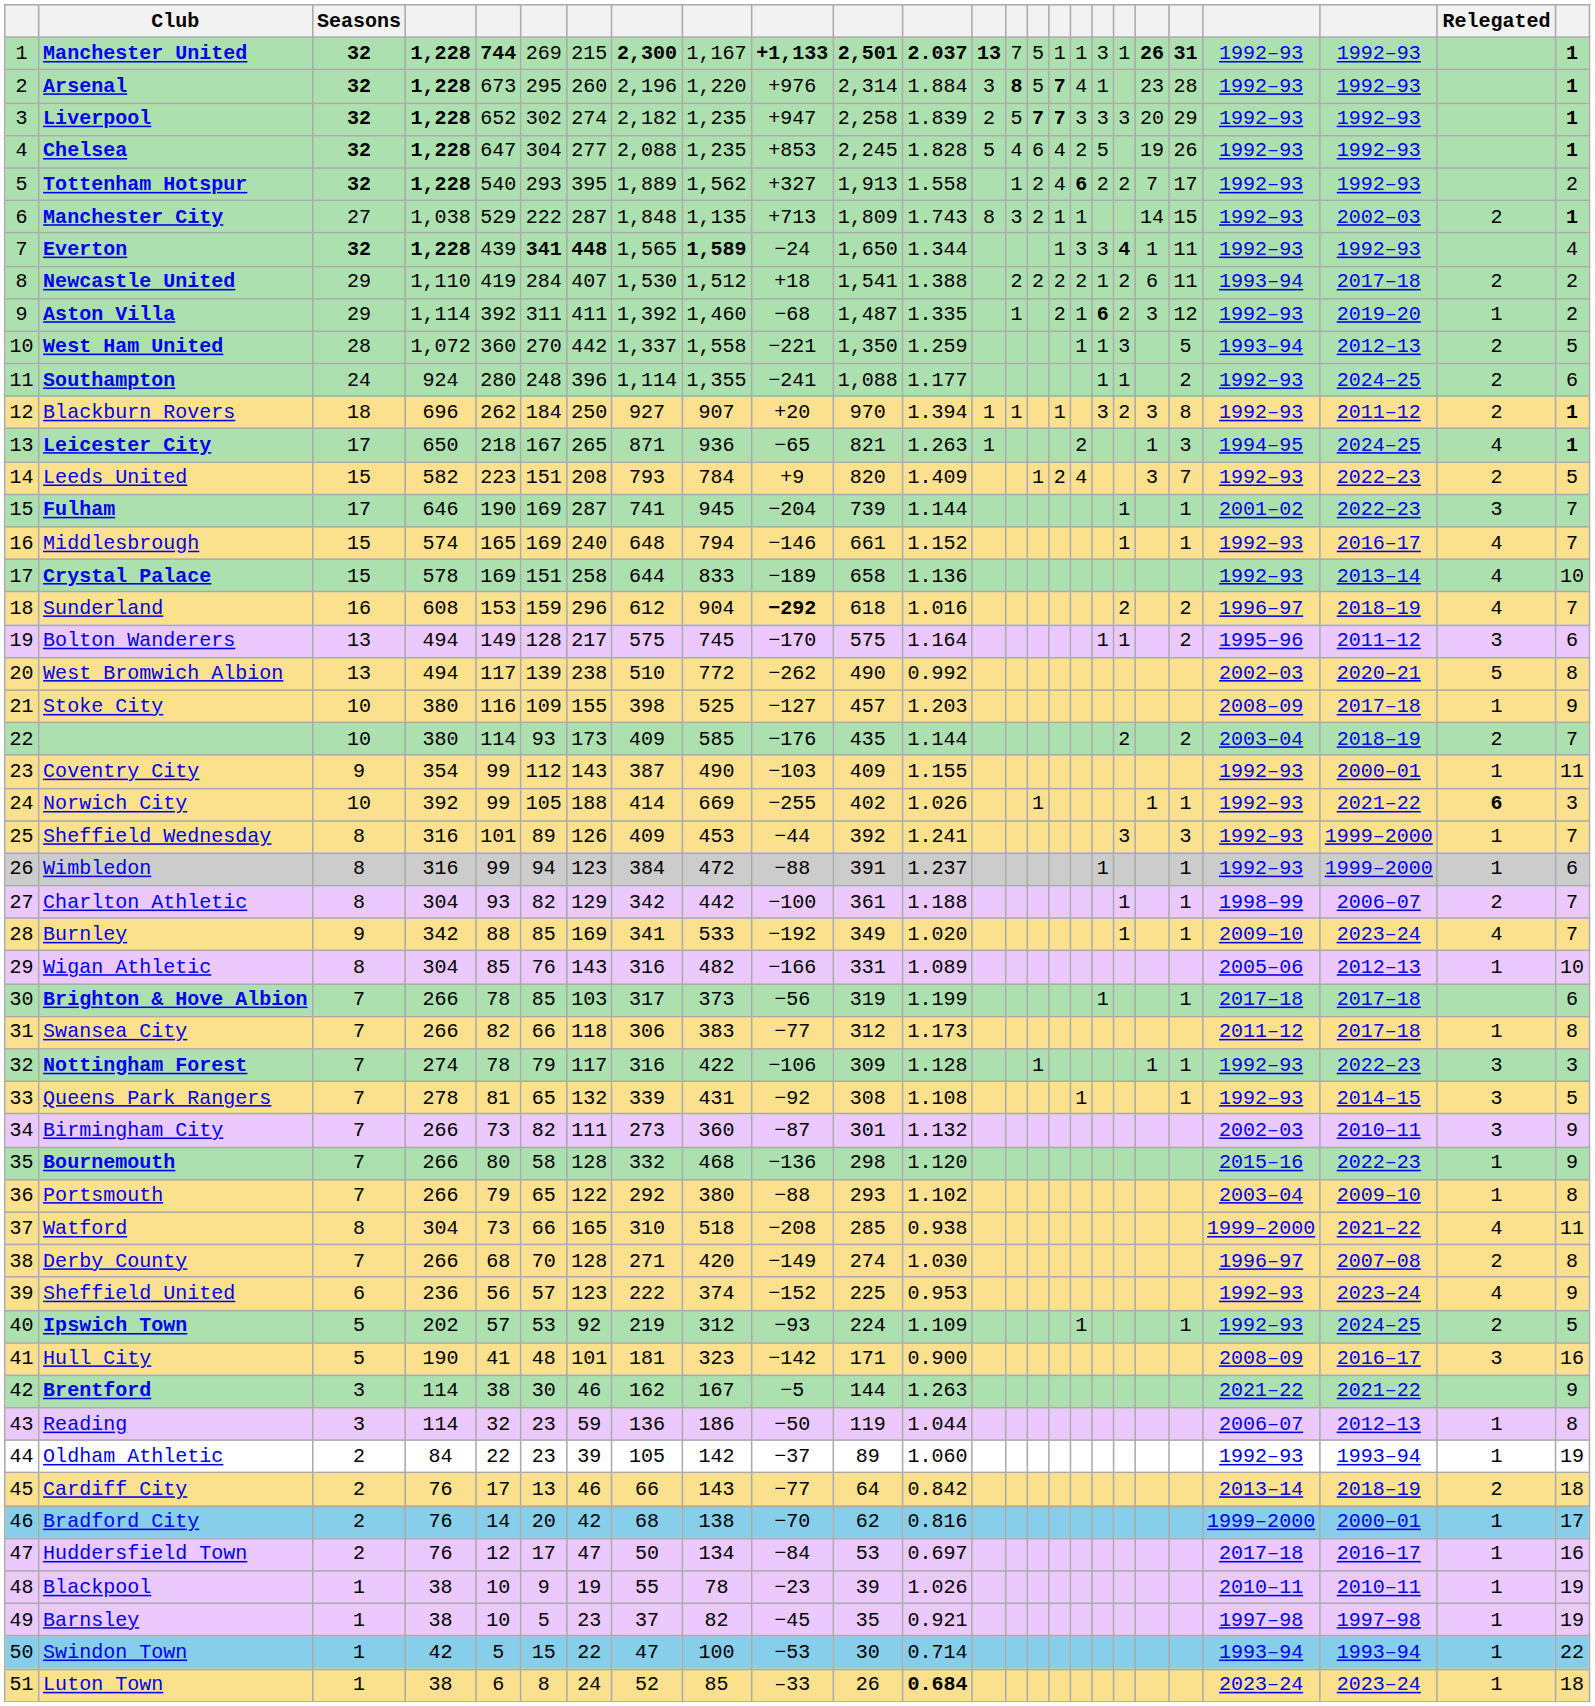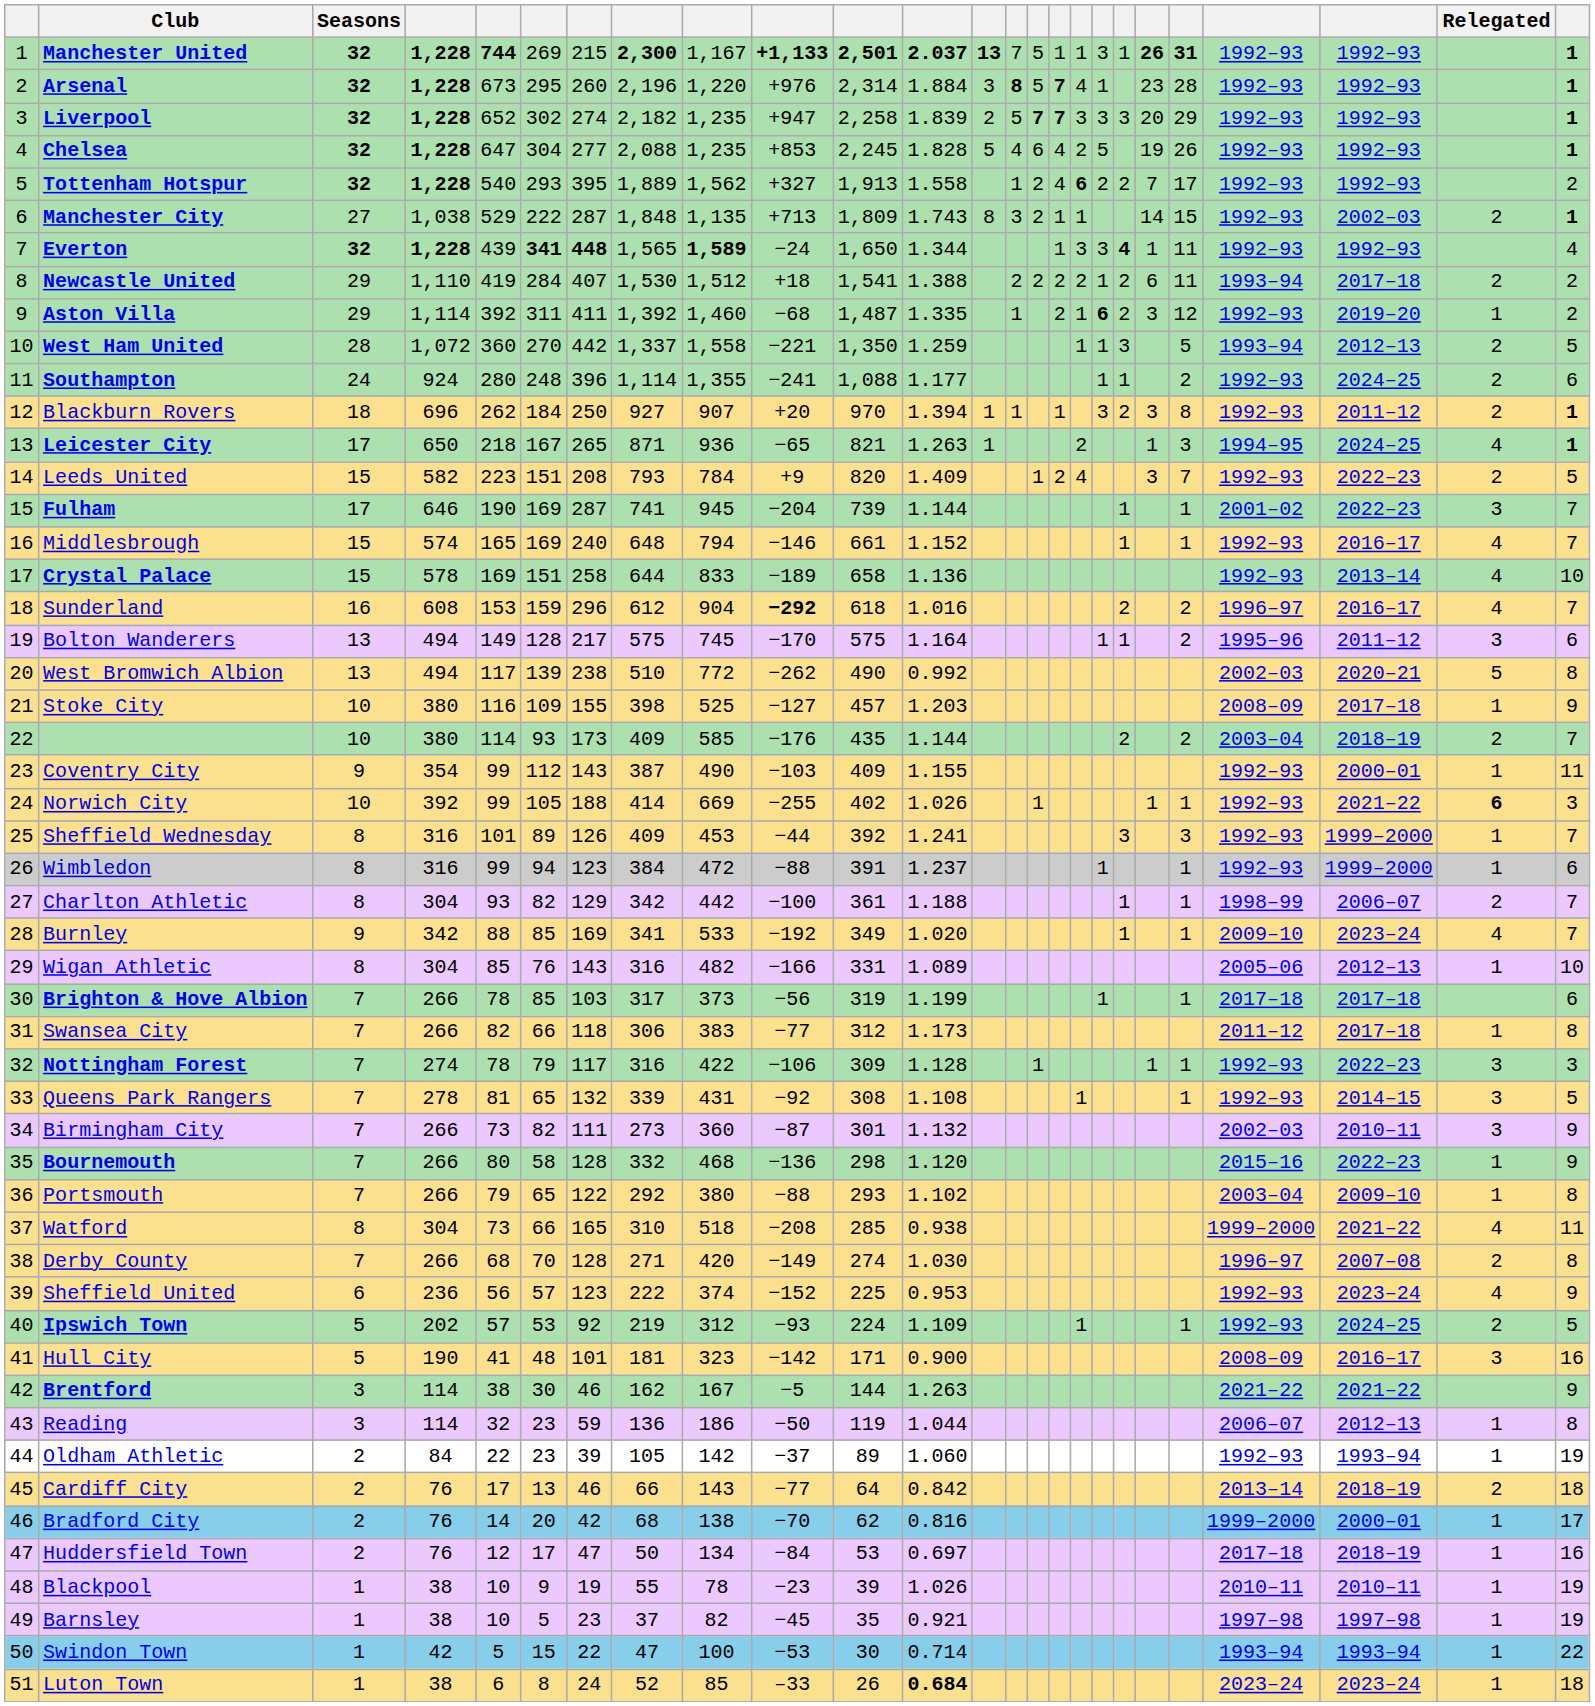Sunderland | column 23: 2018–19 -> 2016–17
Huddersfield Town | column 23: 2016–17 -> 2018–19
